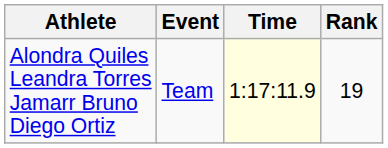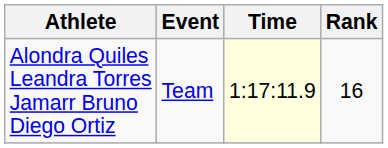Alondra Quiles Leandra Torres Jamarr Bruno Diego Ortiz | Rank: 19 -> 16
